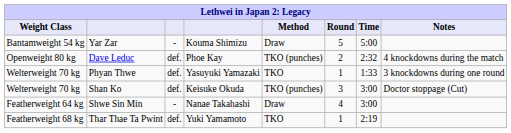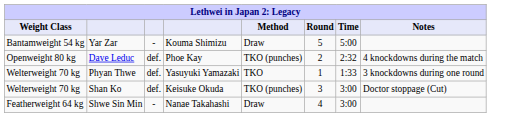- row: Featherweight 68 kg | Thar Thae Ta Pwint | def. | Yuki Yamamoto | TKO | 1 | 2:19
